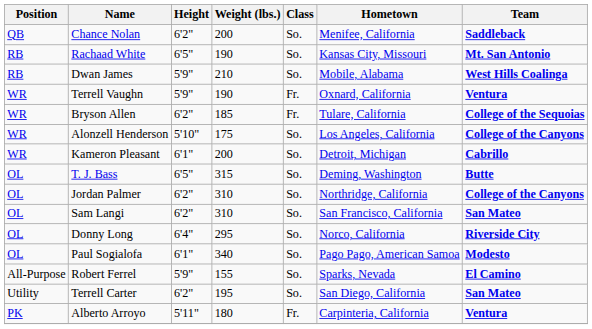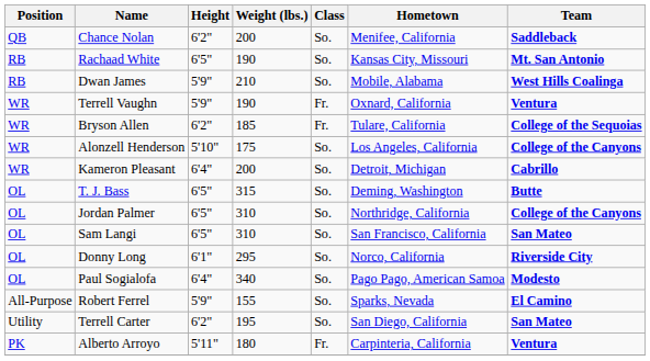Kameron Pleasant | Height: 6'1" -> 6'4"
Jordan Palmer | Height: 6'2" -> 6'5"
Sam Langi | Height: 6'2" -> 6'5"
Donny Long | Height: 6'4" -> 6'1"
Paul Sogialofa | Height: 6'1" -> 6'4"
